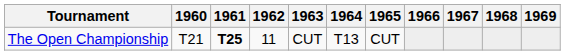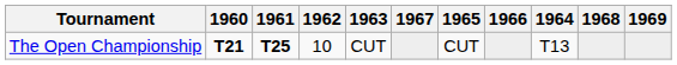columns swapped: 1964 <-> 1967
The Open Championship | 1960: normal -> bold
The Open Championship | 1962: 11 -> 10
